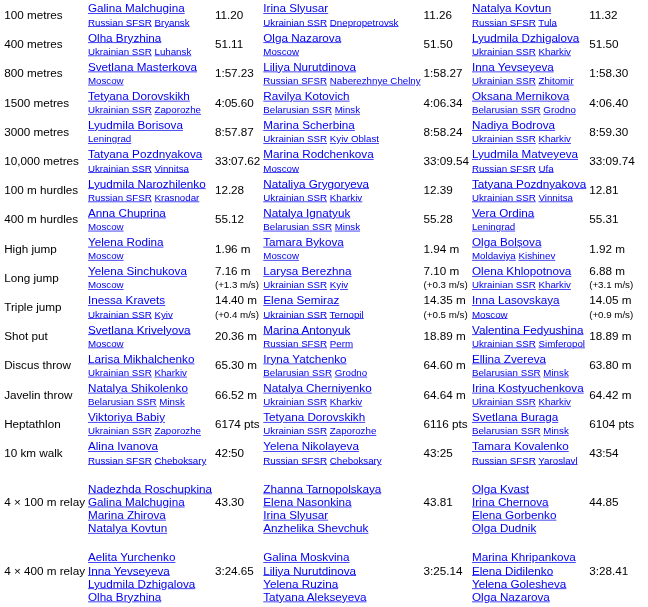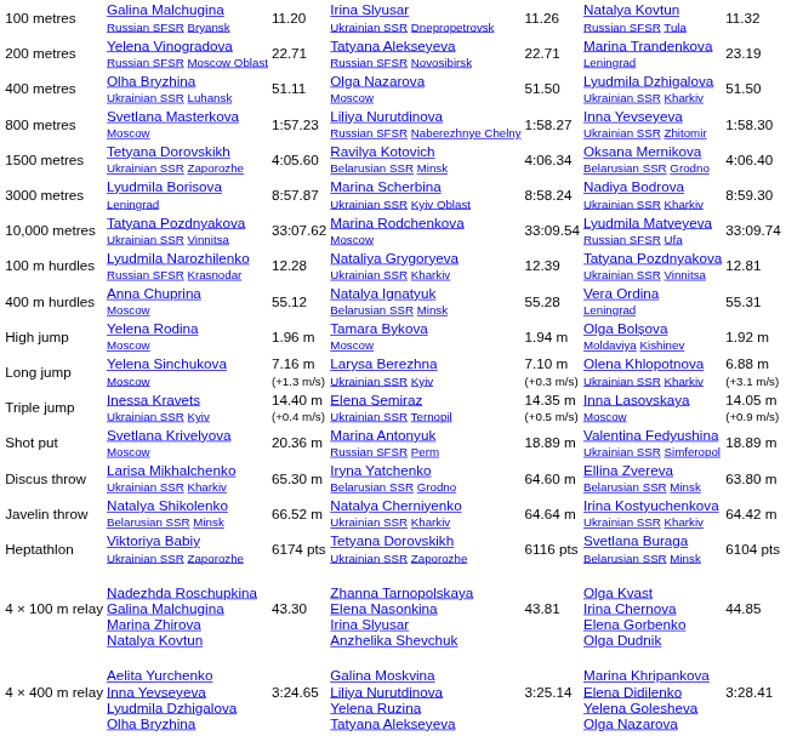+ row: 200 metres | Yelena Vinogradova Russian SFSR Moscow Oblast | 22.71 | Tatyana Alekseyeva Russian SFSR Novosibirsk | 22.71 | Marina Trandenkova Leningrad | 23.19
- row: 10 km walk | Alina Ivanova Russian SFSR Cheboksary | 42:50 | Yelena Nikolayeva Russian SFSR Cheboksary | 43:25 | Tamara Kovalenko Russian SFSR Yaroslavl | 43:54
